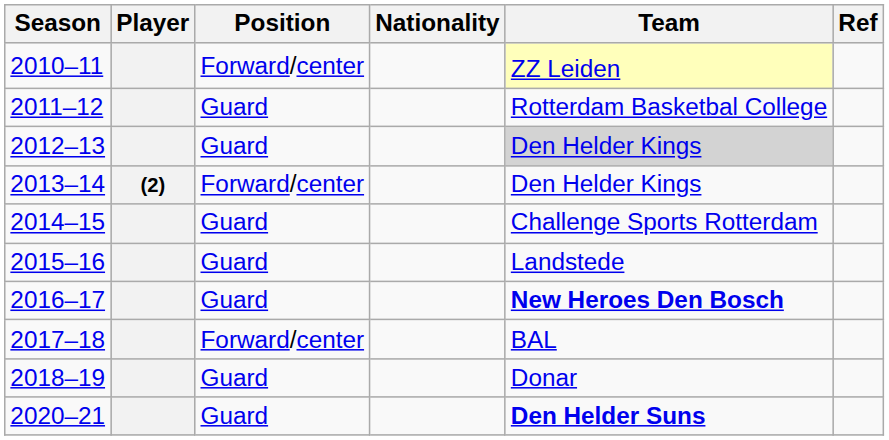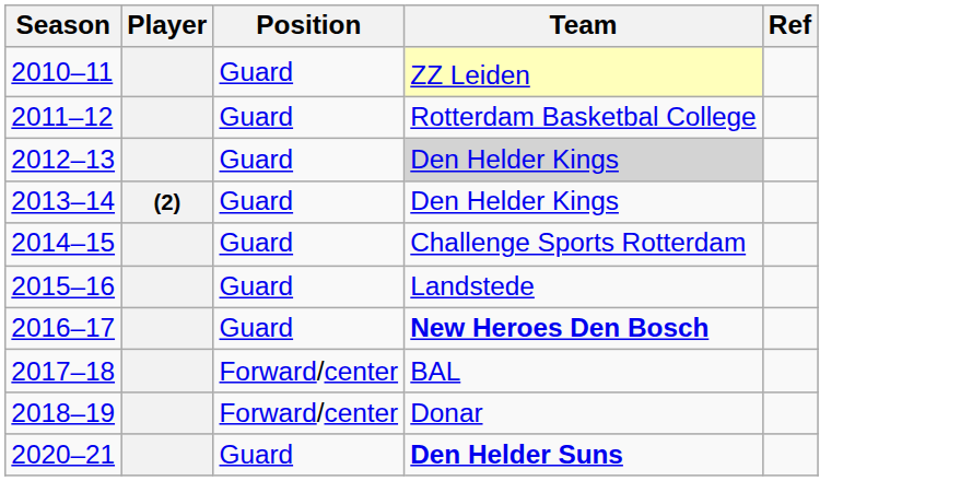- column: Nationality
2010–11 | Position: Forward/center -> Guard
2013–14 | Position: Forward/center -> Guard
2018–19 | Position: Guard -> Forward/center
